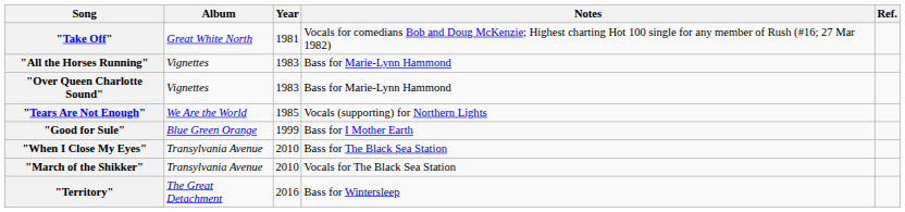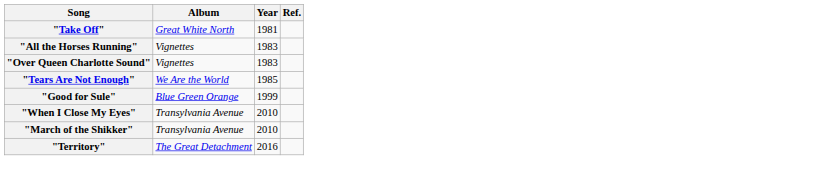- column: Notes | Vocals for comedians Bob and Doug McKenzie; Highest charting Hot 100 single for any member of Rush (#16; 27 Mar 1982) | Bass for Marie-Lynn Hammond | Bass for Marie-Lynn Hammond | Vocals (supporting) for Northern Lights | Bass for I Mother Earth | Bass for The Black Sea Station | Vocals for The Black Sea Station | Bass for Wintersleep
